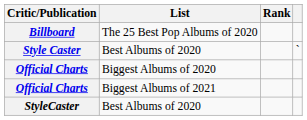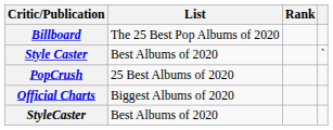+ row: PopCrush | 25 Best Albums of 2020
- row: Official Charts | Biggest Albums of 2021
